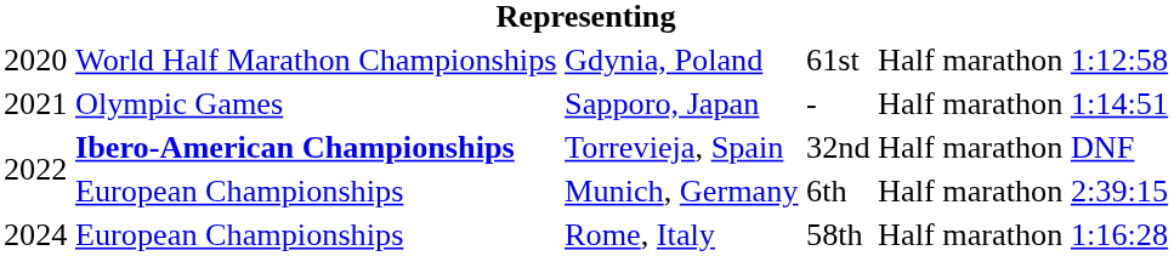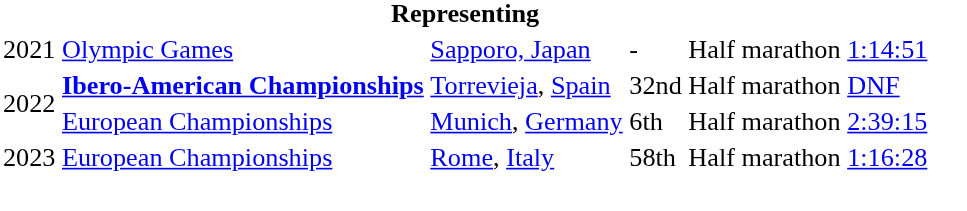- row: 2020 | World Half Marathon Championships | Gdynia, Poland | 61st | Half marathon | 1:12:58
Rome, Italy | column 1: 2024 -> 2023
